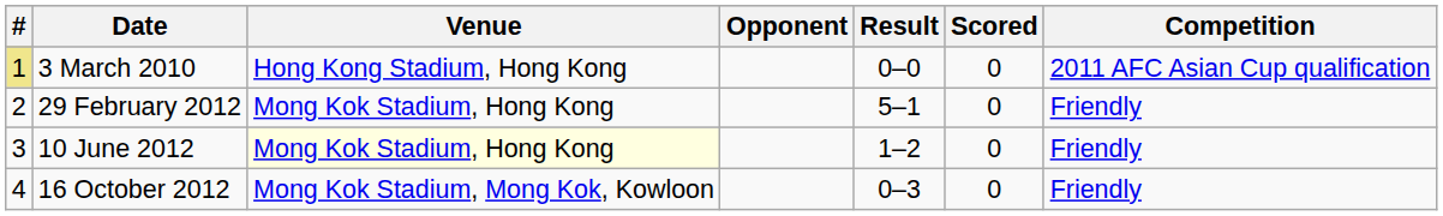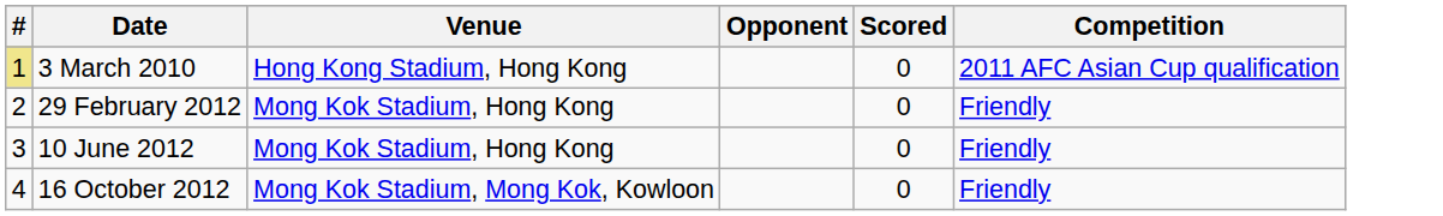- column: Result | 0–0 | 5–1 | 1–2 | 0–3
10 June 2012 | Venue: lightyellow background -> no background
